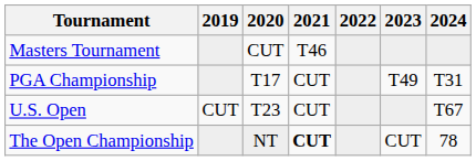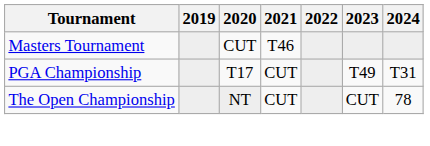- row: U.S. Open | CUT | T23 | CUT | T67
The Open Championship | 2021: bold -> normal
